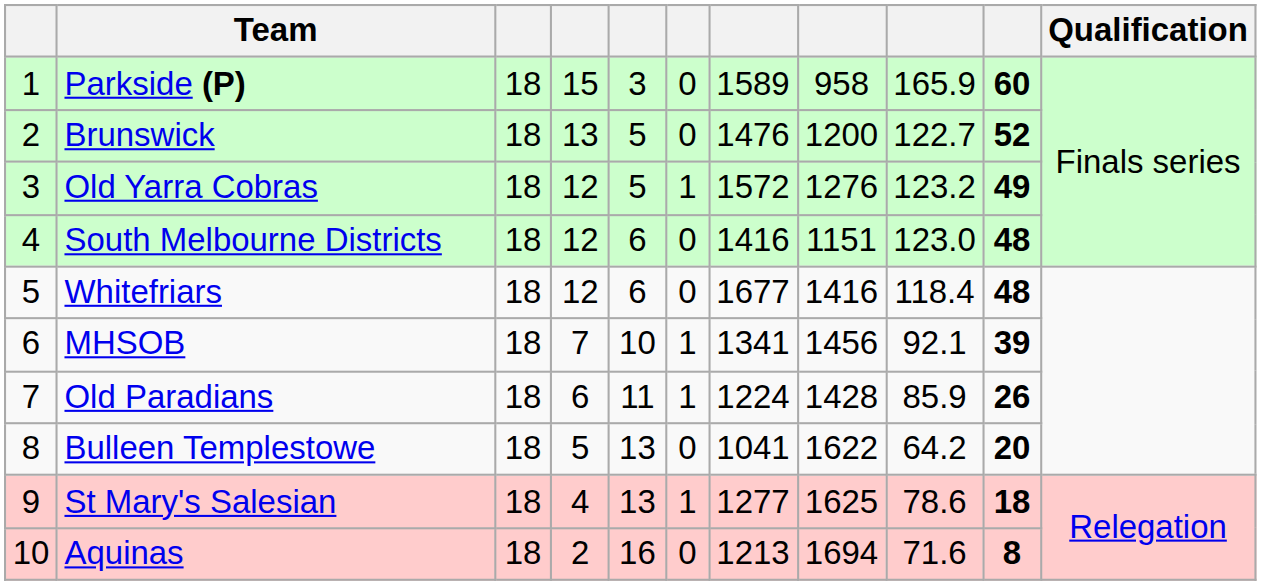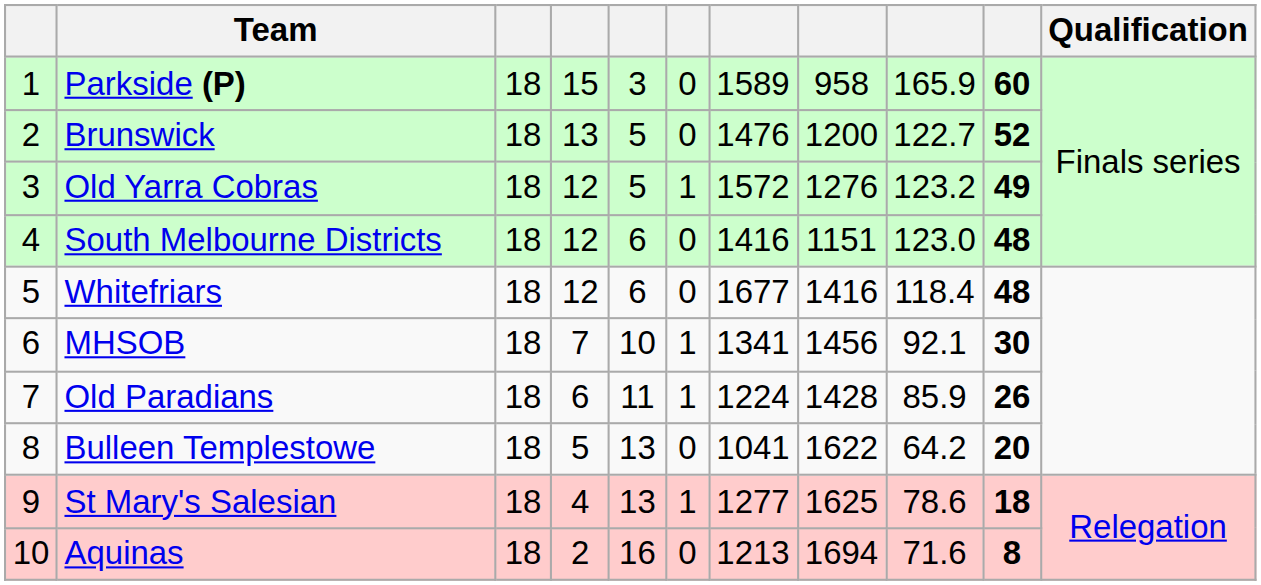MHSOB | column 10: 39 -> 30
